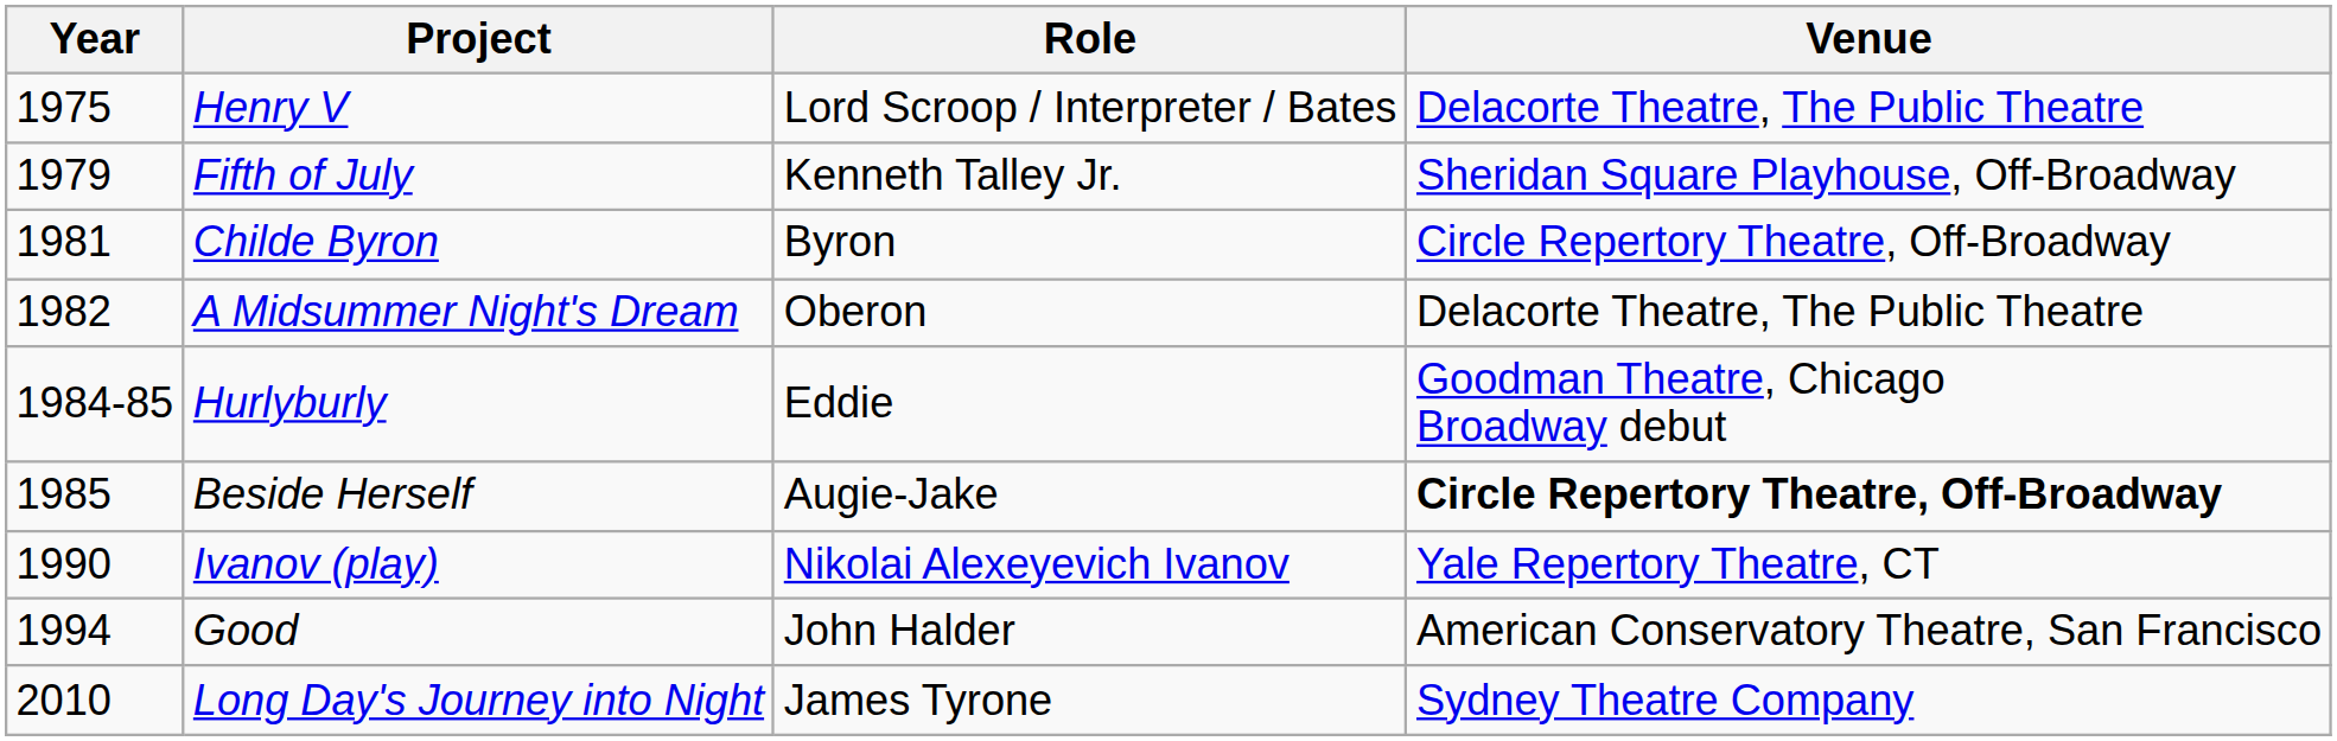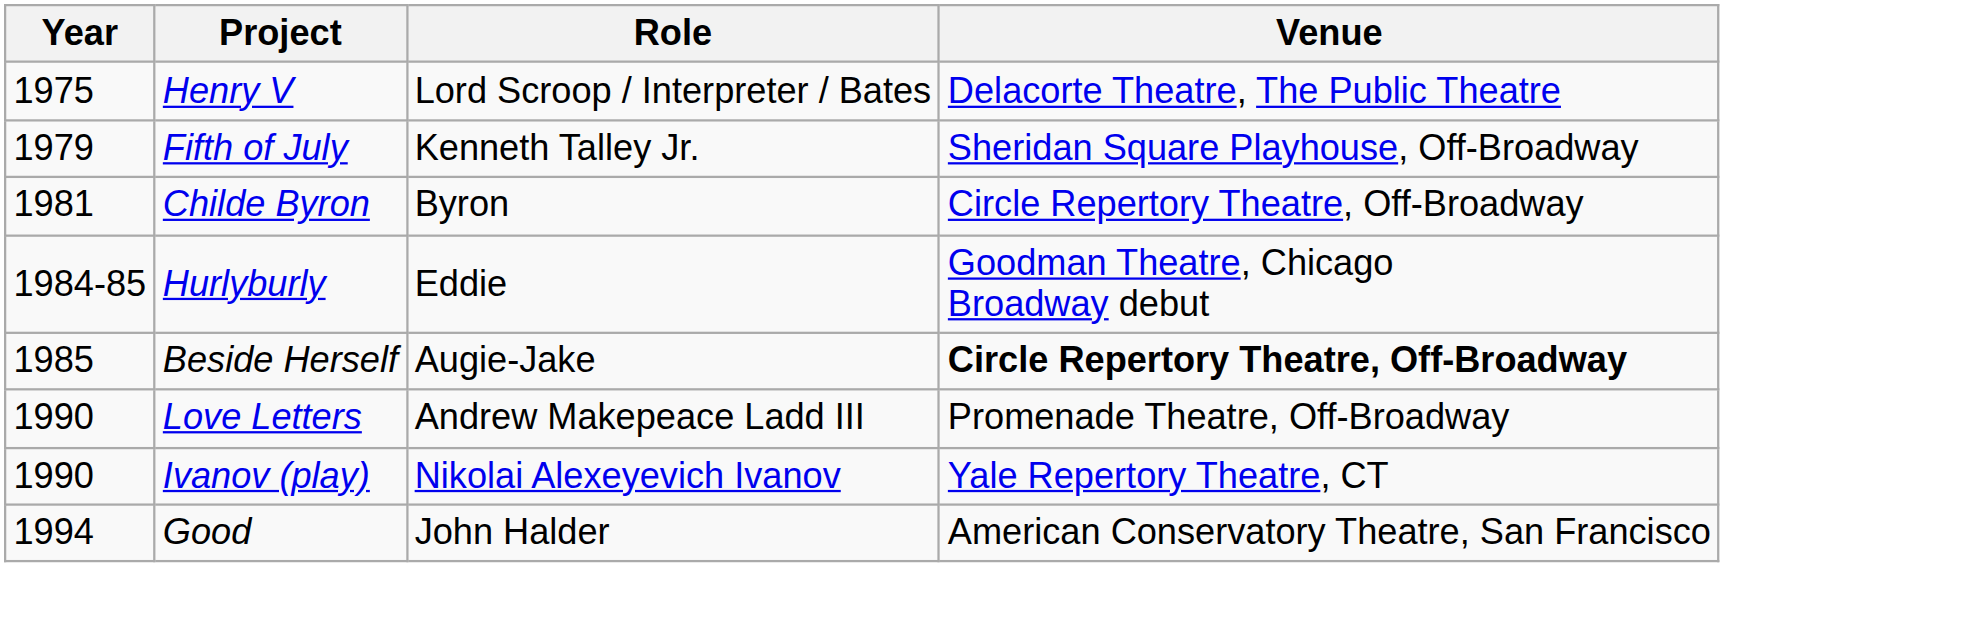- row: 1982 | A Midsummer Night's Dream | Oberon | Delacorte Theatre, The Public Theatre
+ row: 1990 | Love Letters | Andrew Makepeace Ladd III | Promenade Theatre, Off-Broadway
- row: 2010 | Long Day's Journey into Night | James Tyrone | Sydney Theatre Company
